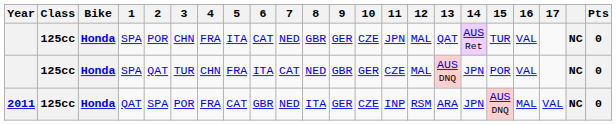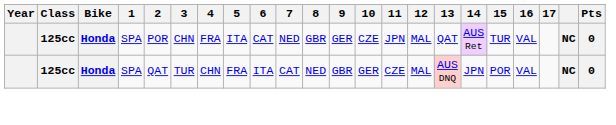- row: 2011 | 125cc | Honda | QAT | SPA | POR | FRA | CAT | GBR | NED | ITA | GER | CZE | INP | RSM | ARA | JPN | AUS DNQ | MAL | VAL | NC | 0
